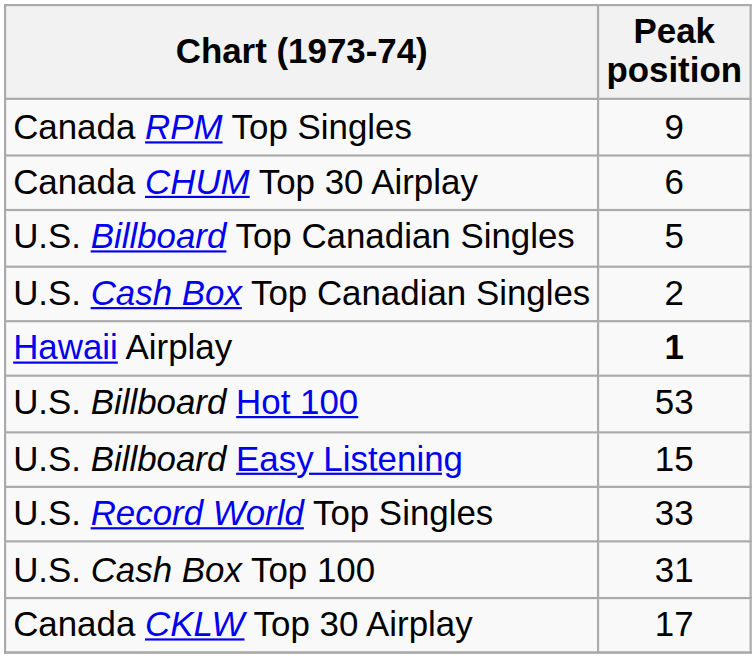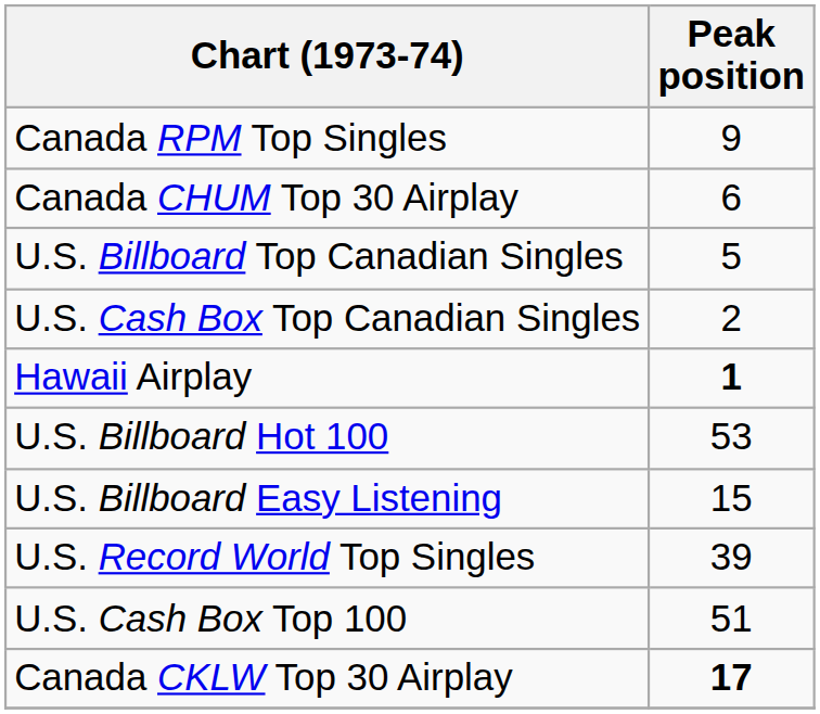U.S. Record World Top Singles | Peak position: 33 -> 39
U.S. Cash Box Top 100 | Peak position: 31 -> 51
Canada CKLW Top 30 Airplay | Peak position: normal -> bold
